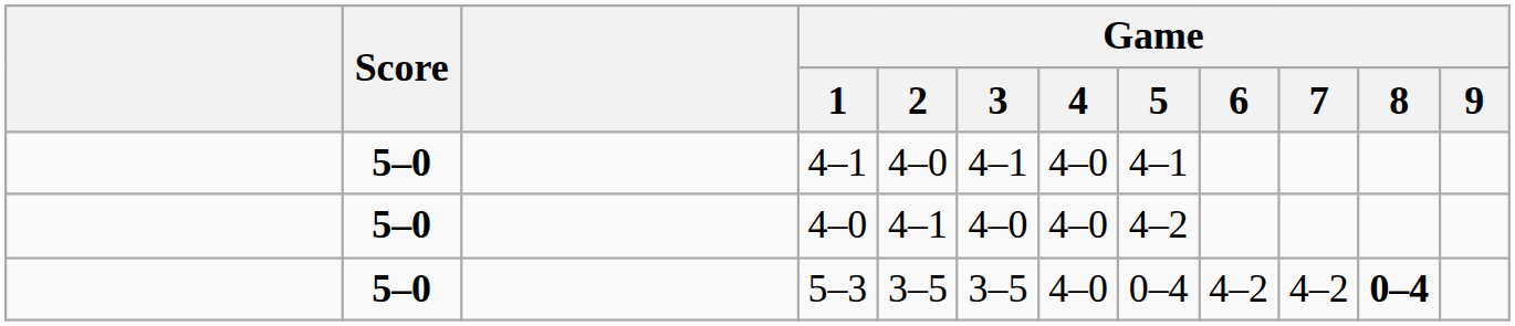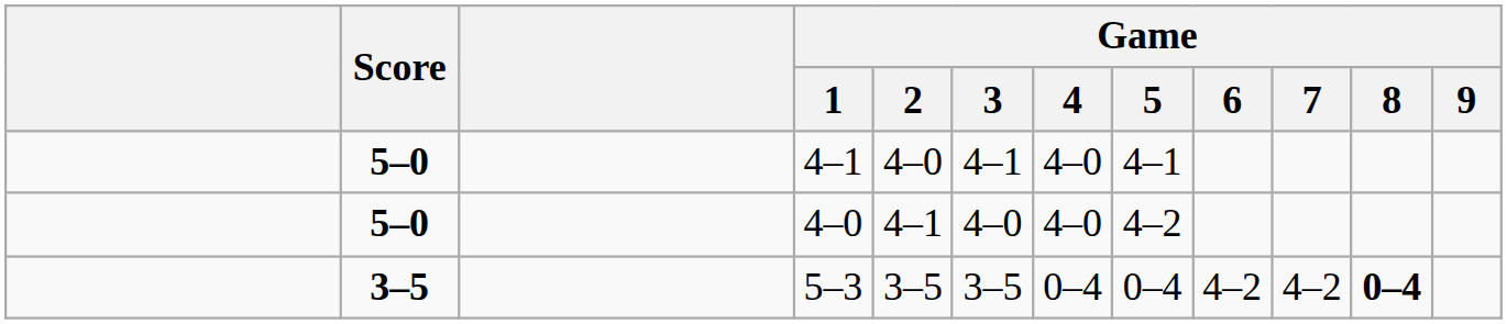5–3 | Score: 5–0 -> 3–5
5–3 | Game / 4: 4–0 -> 0–4
